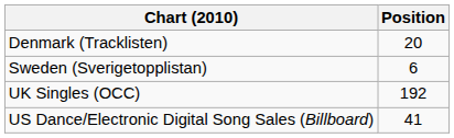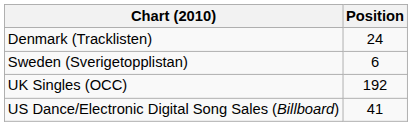Denmark (Tracklisten) | Position: 20 -> 24
